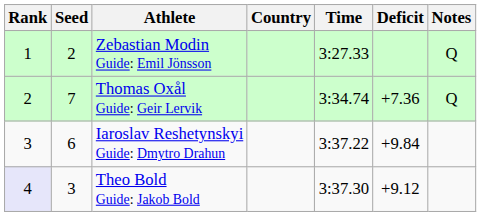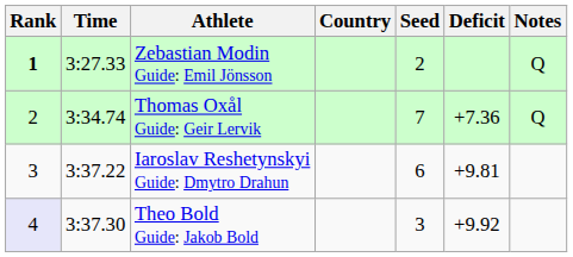columns swapped: Seed <-> Time
Zebastian Modin Guide: Emil Jönsson | Rank: normal -> bold
Iaroslav Reshetynskyi Guide: Dmytro Drahun | Deficit: +9.84 -> +9.81
Theo Bold Guide: Jakob Bold | Deficit: +9.12 -> +9.92
